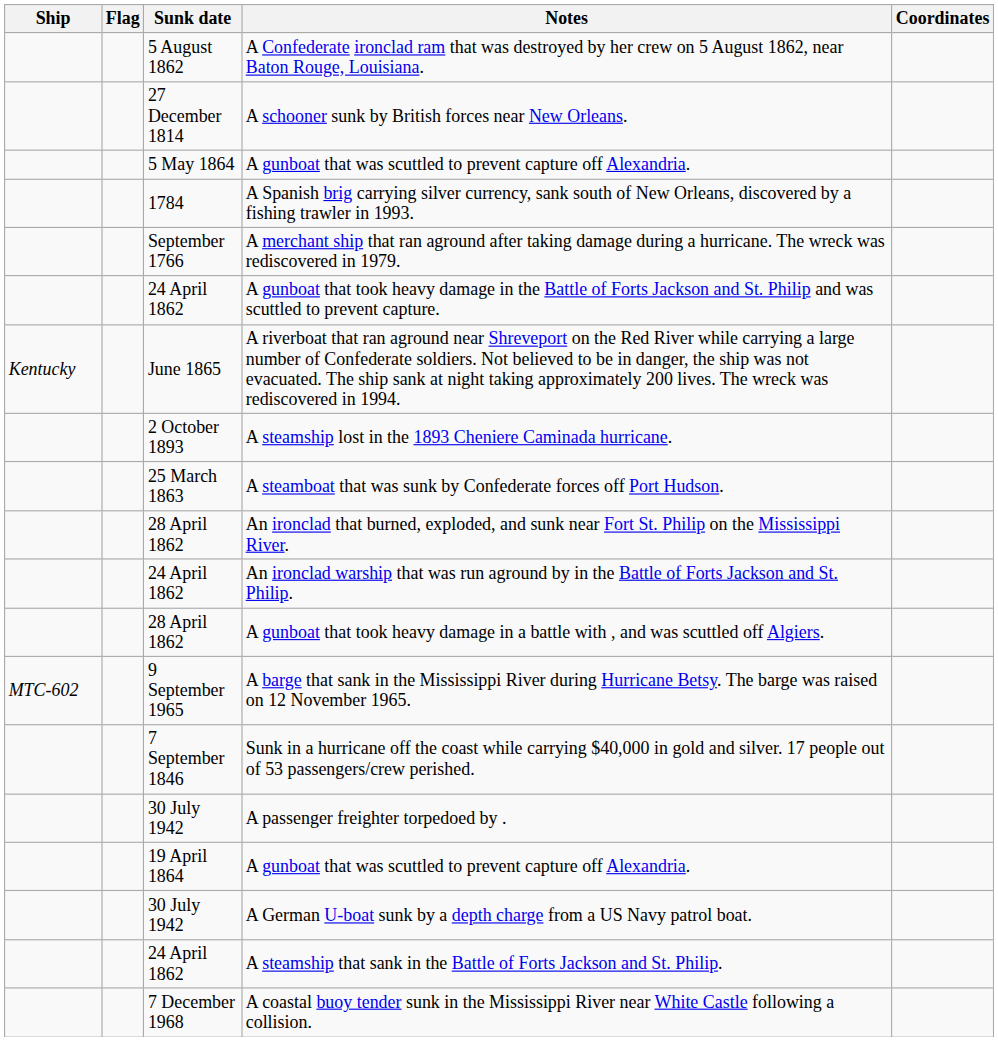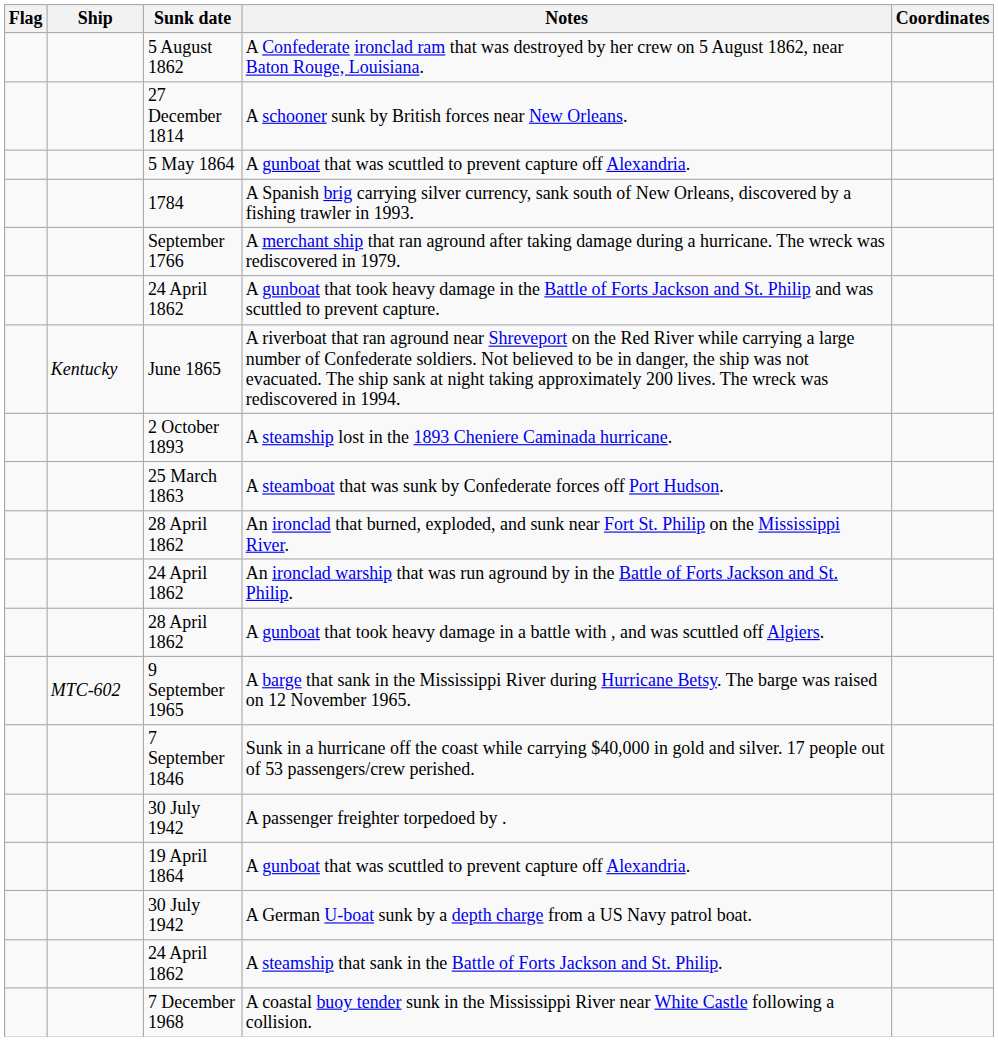columns swapped: Ship <-> Flag
